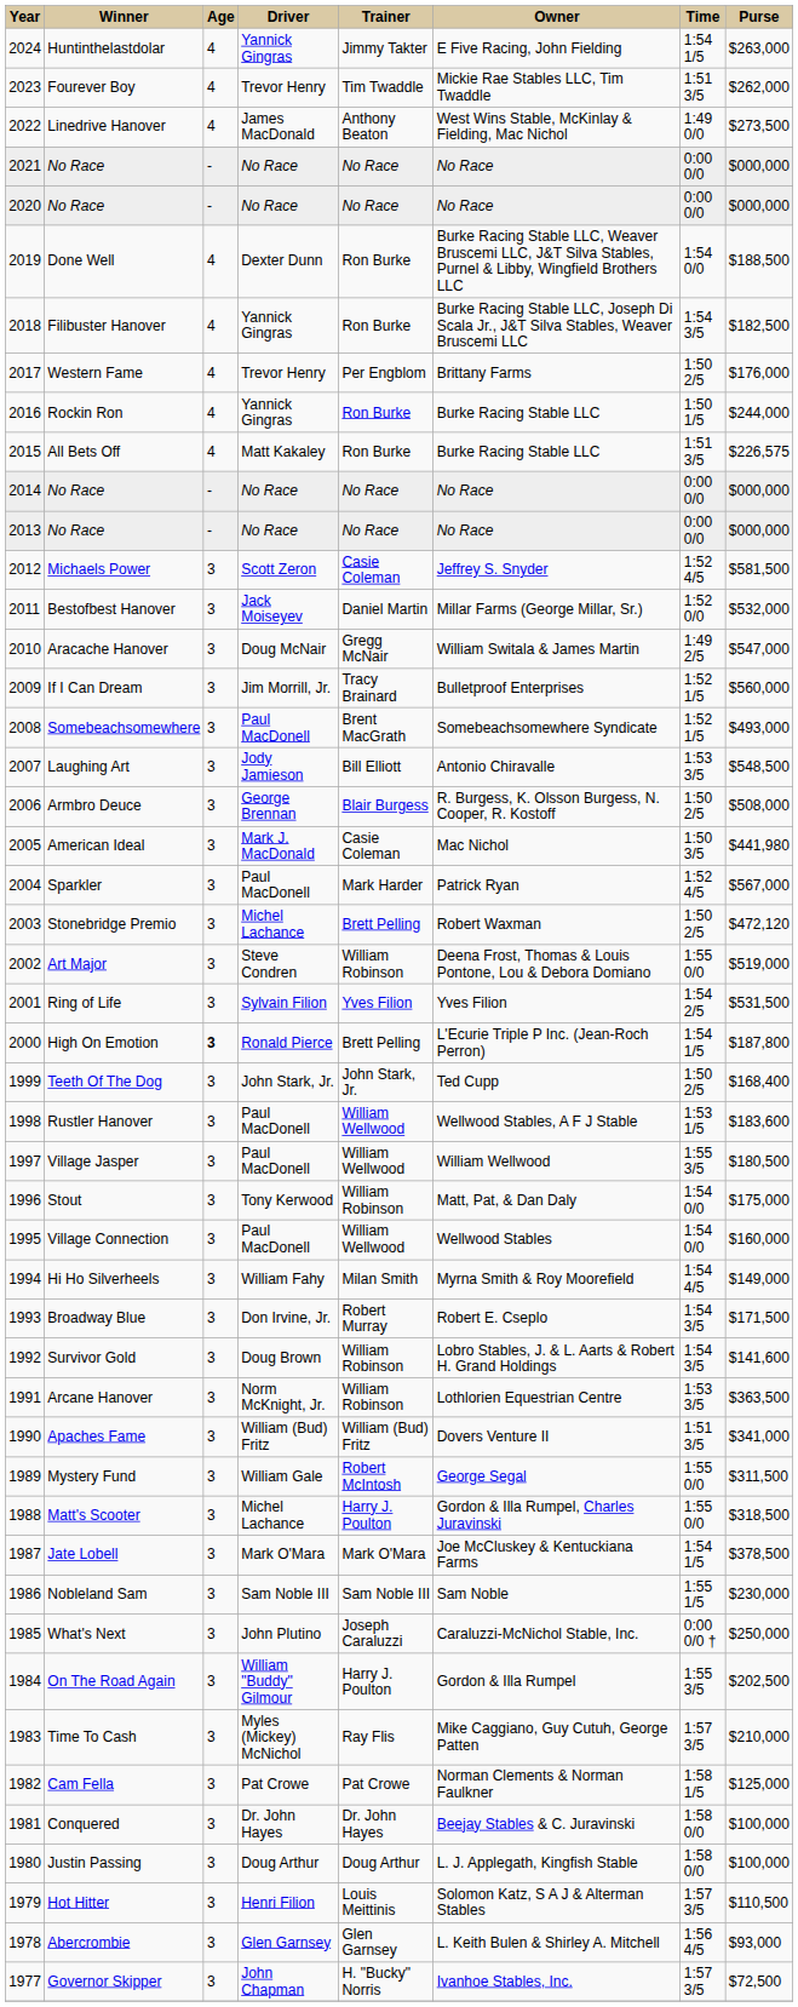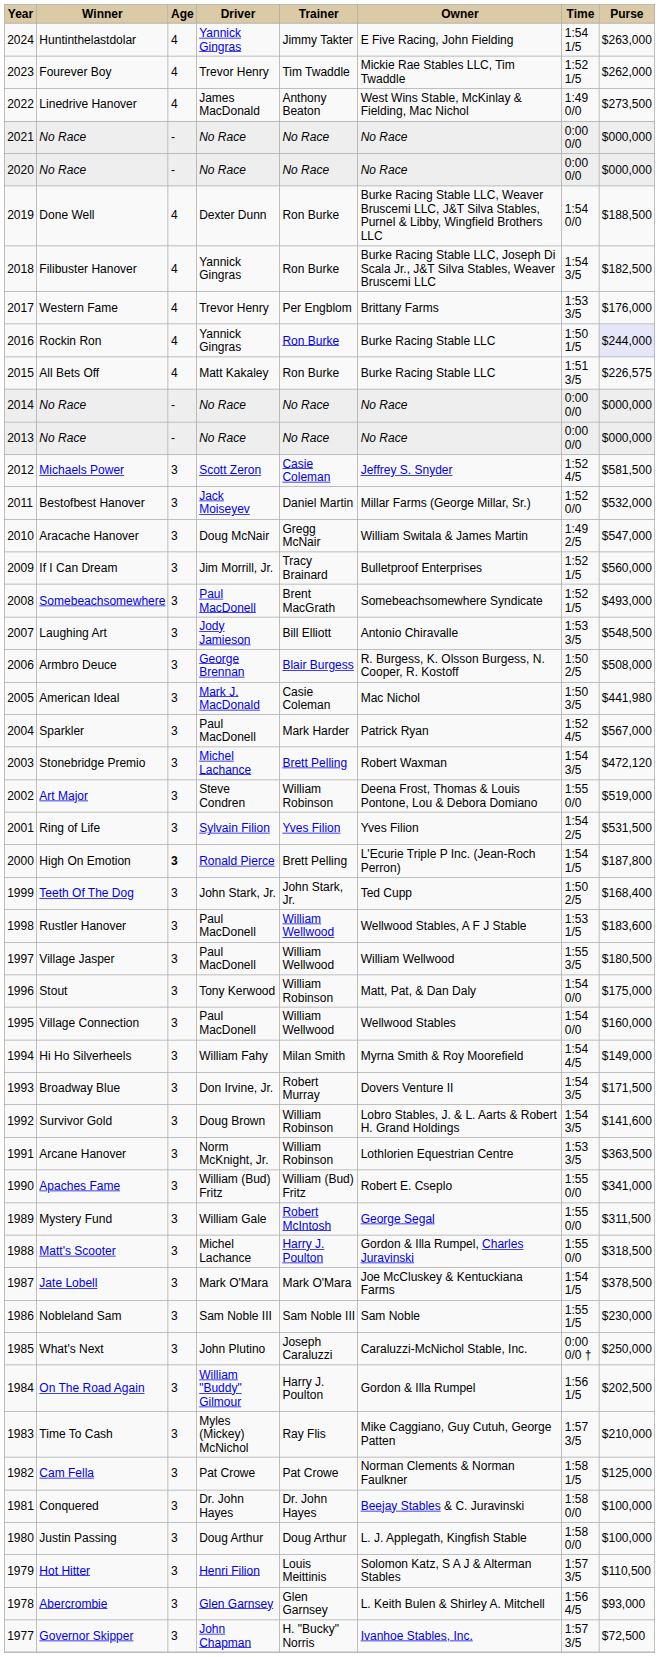Fourever Boy | Time: 1:51 3/5 -> 1:52 1/5
Western Fame | Time: 1:50 2/5 -> 1:53 3/5
Rockin Ron | Purse: no background -> lavender background
Stonebridge Premio | Time: 1:50 2/5 -> 1:54 3/5
Broadway Blue | Owner: Robert E. Cseplo -> Dovers Venture II
Apaches Fame | Owner: Dovers Venture II -> Robert E. Cseplo
Apaches Fame | Time: 1:51 3/5 -> 1:55 0/0
On The Road Again | Time: 1:55 3/5 -> 1:56 1/5
